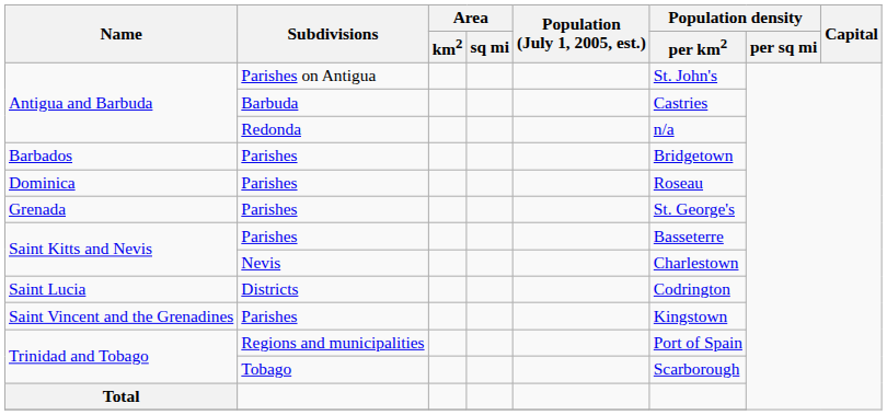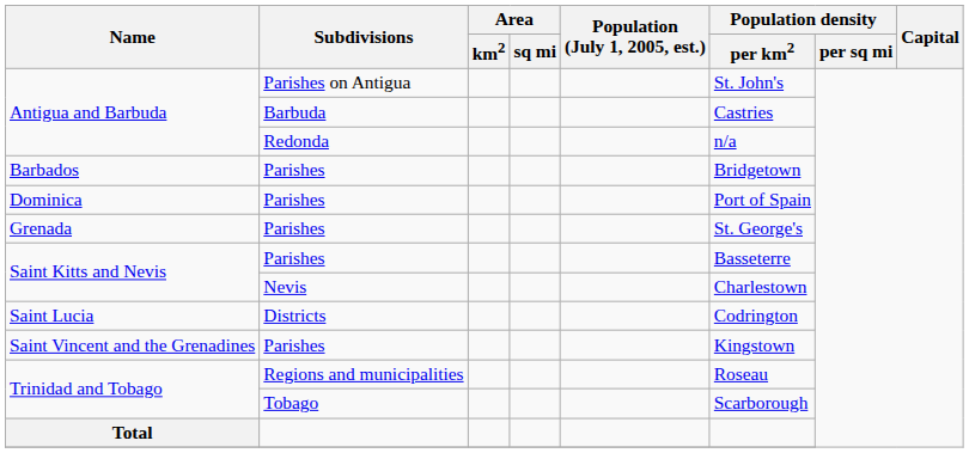Dominica | Population density / per km2: Roseau -> Port of Spain
Trinidad and Tobago / Regions and municipalities | Population density / per km2: Port of Spain -> Roseau
